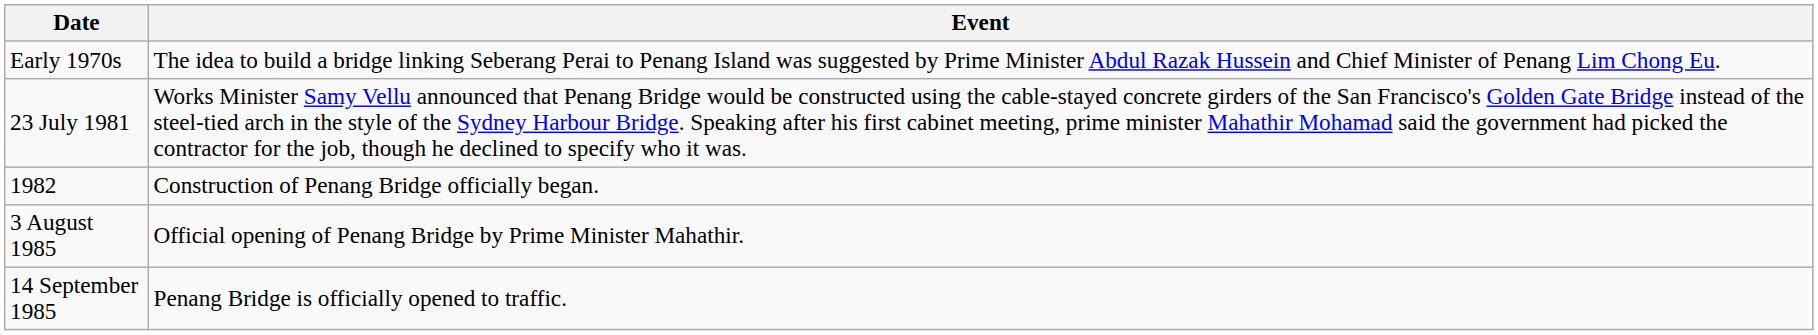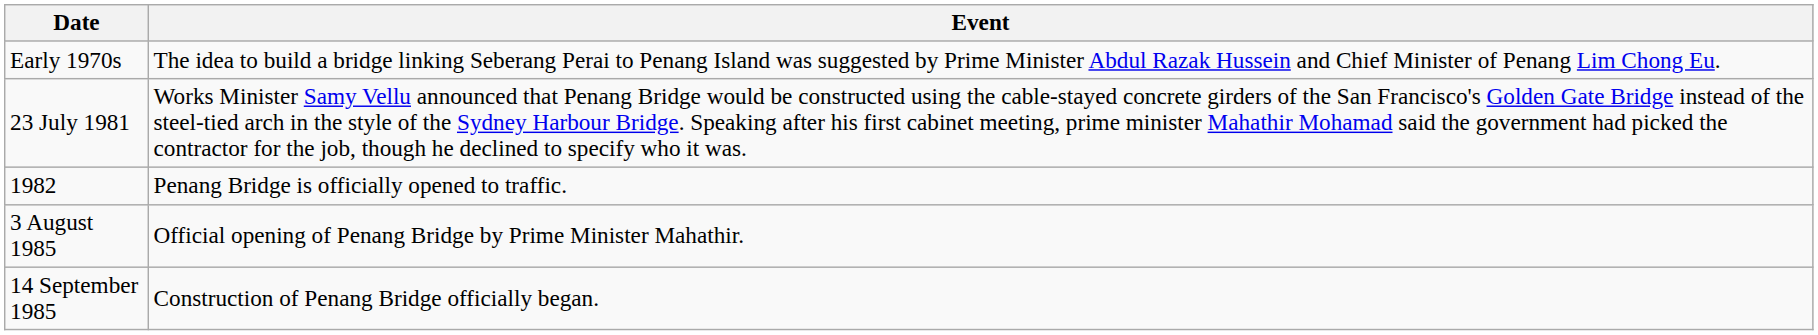1982 | Event: Construction of Penang Bridge officially began. -> Penang Bridge is officially opened to traffic.
14 September 1985 | Event: Penang Bridge is officially opened to traffic. -> Construction of Penang Bridge officially began.
